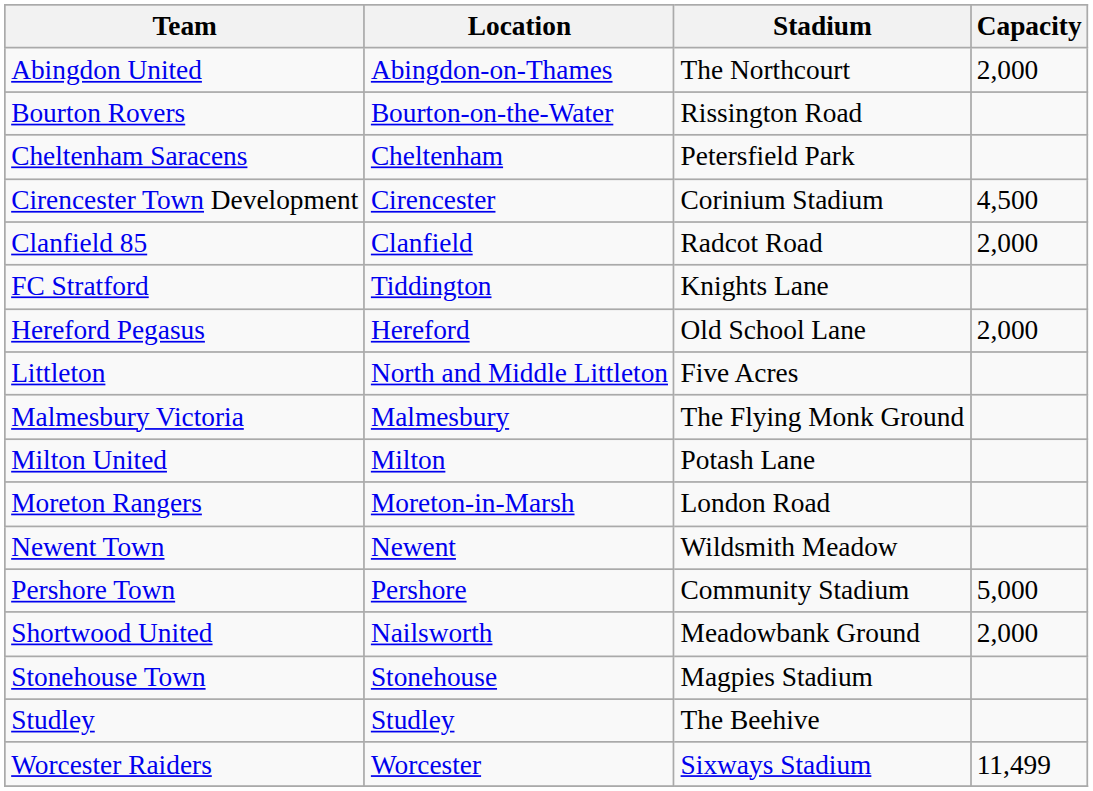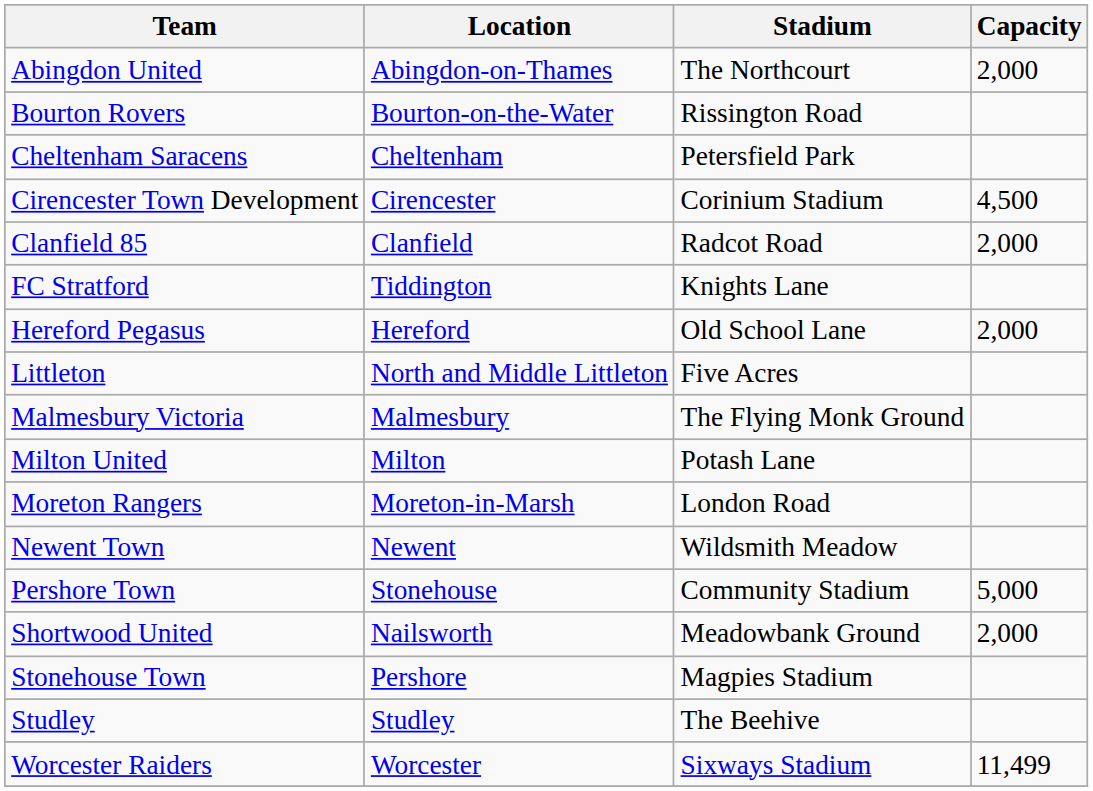Pershore Town | Location: Pershore -> Stonehouse
Stonehouse Town | Location: Stonehouse -> Pershore
